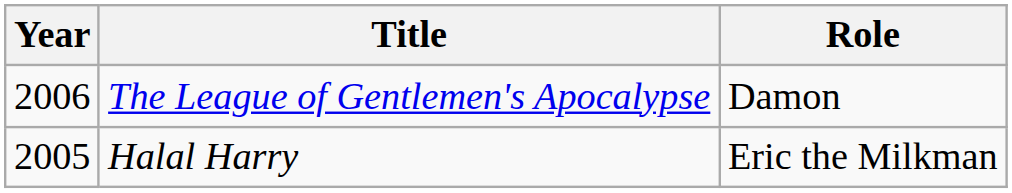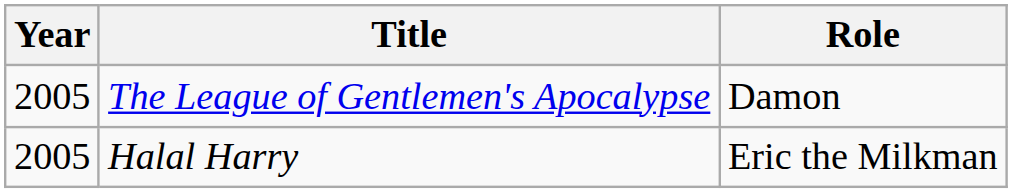The League of Gentlemen's Apocalypse | Year: 2006 -> 2005
